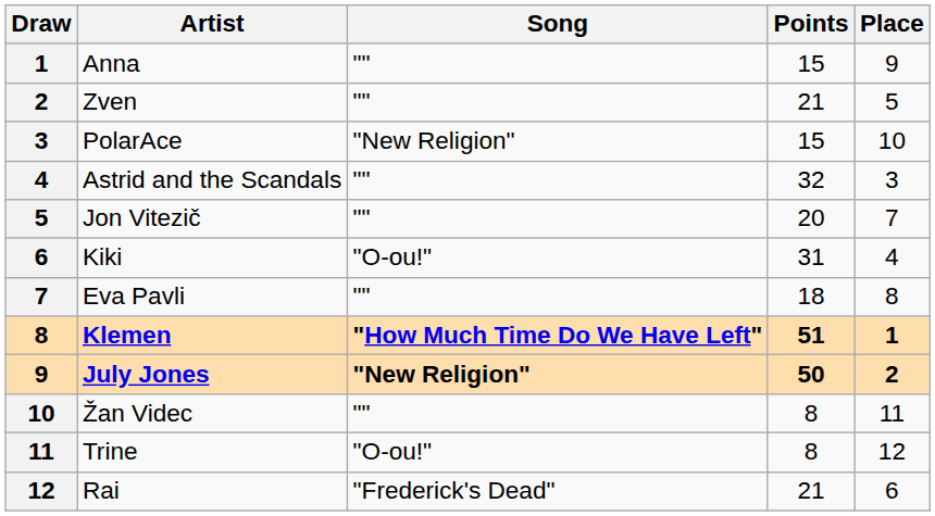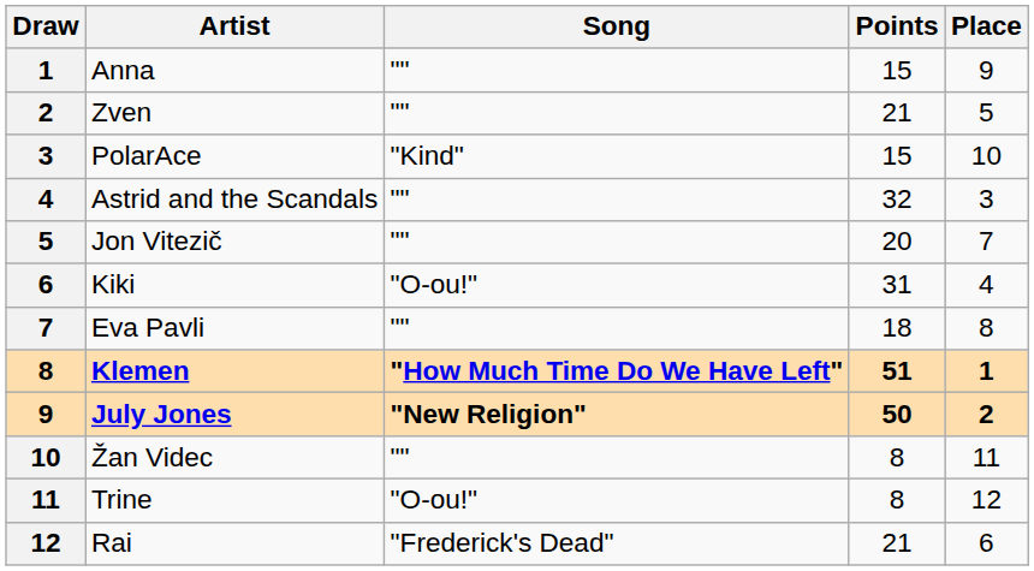PolarAce | Song: "New Religion" -> "Kind"
